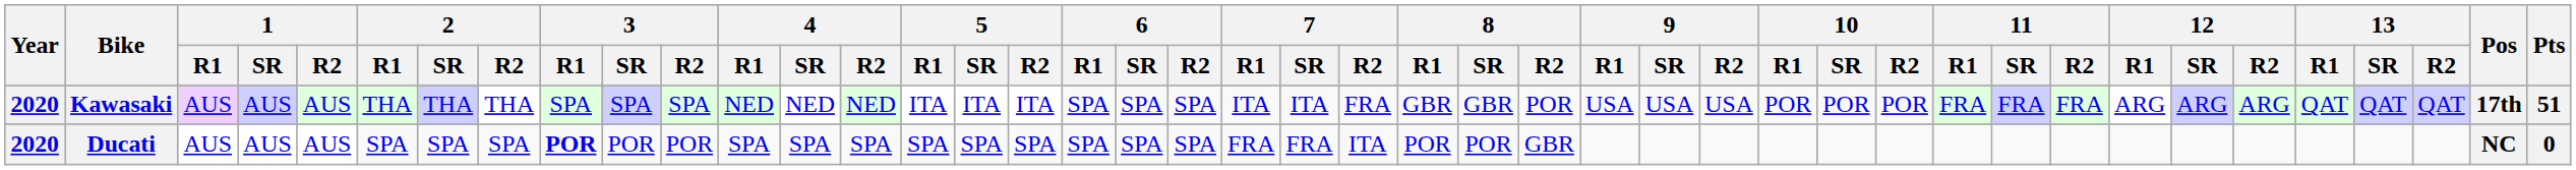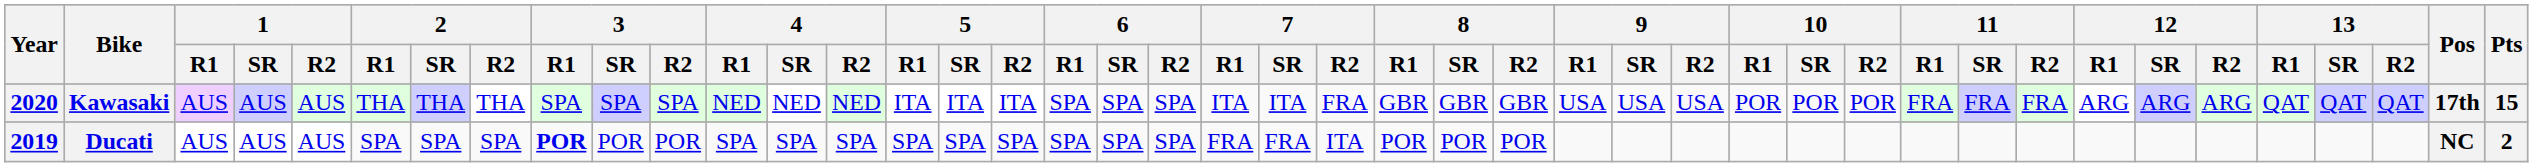Kawasaki | 8 / R2: POR -> GBR
Kawasaki | Pts: 51 -> 15
Ducati | Year: 2020 -> 2019
Ducati | 8 / R2: GBR -> POR
Ducati | Pts: 0 -> 2
